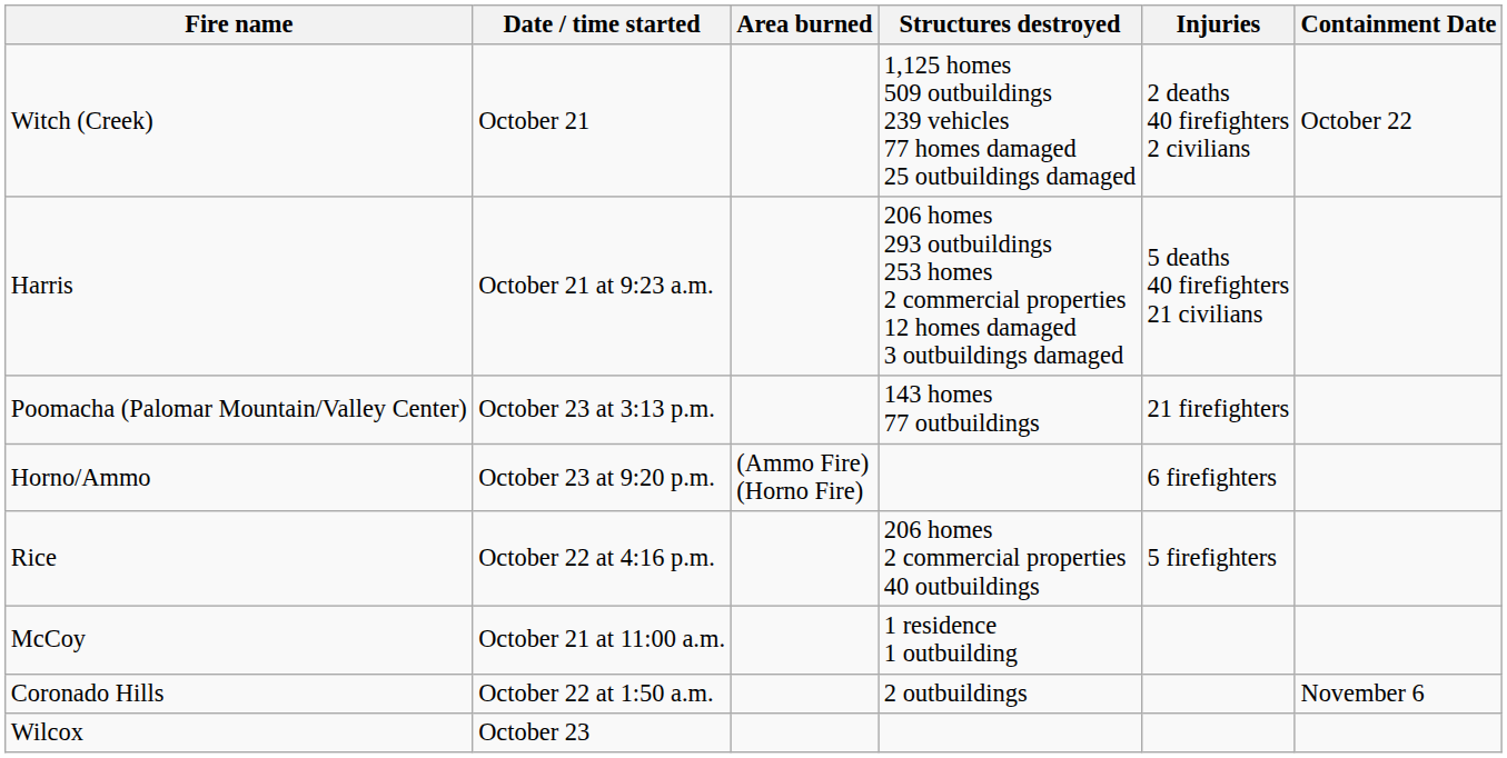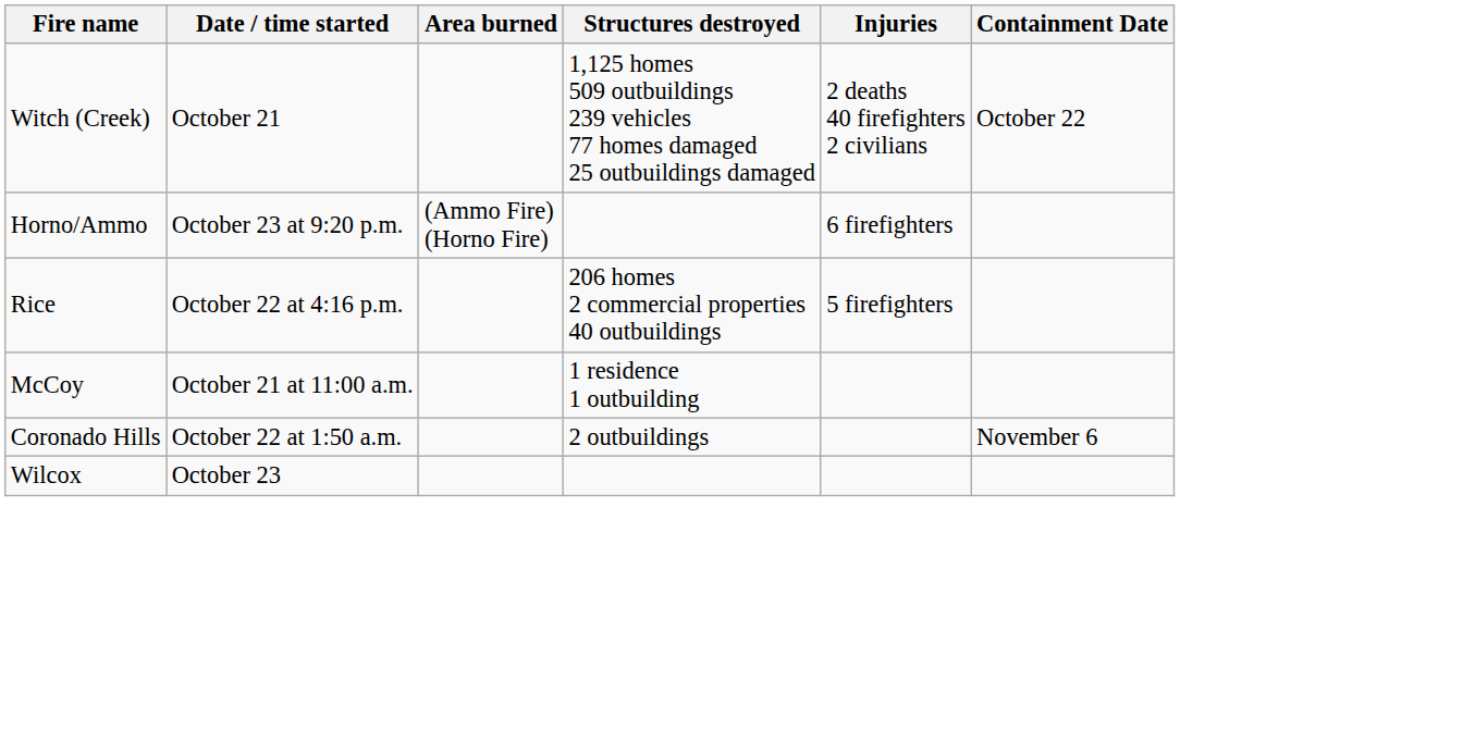- row: Harris | October 21 at 9:23 a.m. | 206 homes 293 outbuildings 253 homes 2 commercial properties 12 homes damaged 3 outbuildings damaged | 5 deaths 40 firefighters 21 civilians
- row: Poomacha (Palomar Mountain/Valley Center) | October 23 at 3:13 p.m. | 143 homes 77 outbuildings | 21 firefighters
